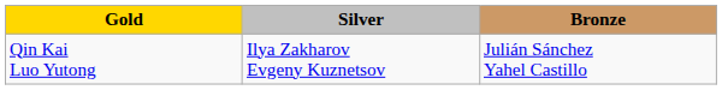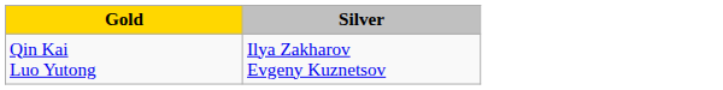- column: Bronze | Julián Sánchez Yahel Castillo
